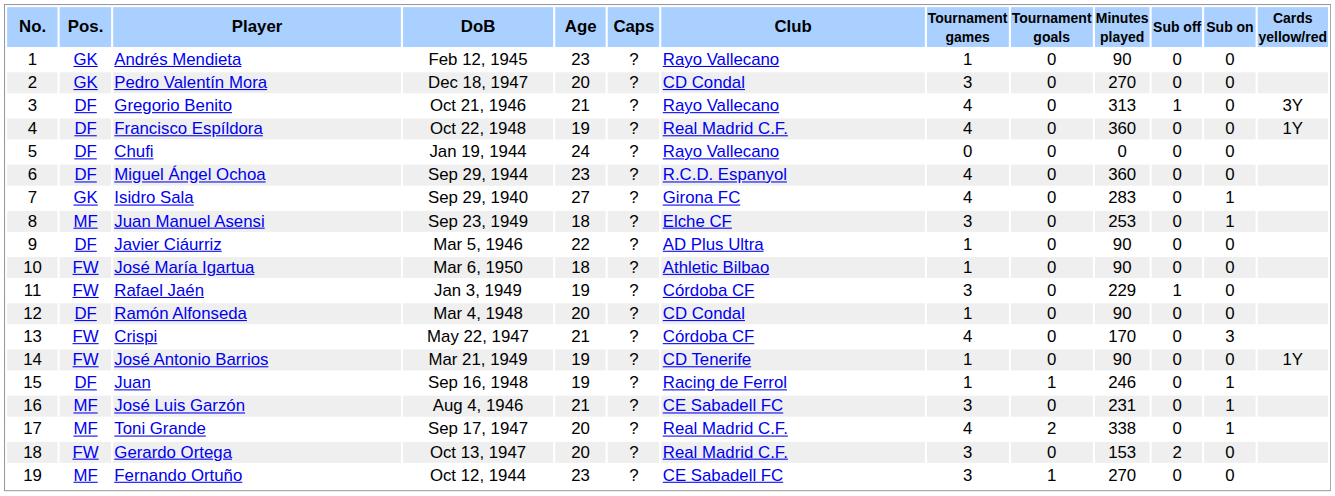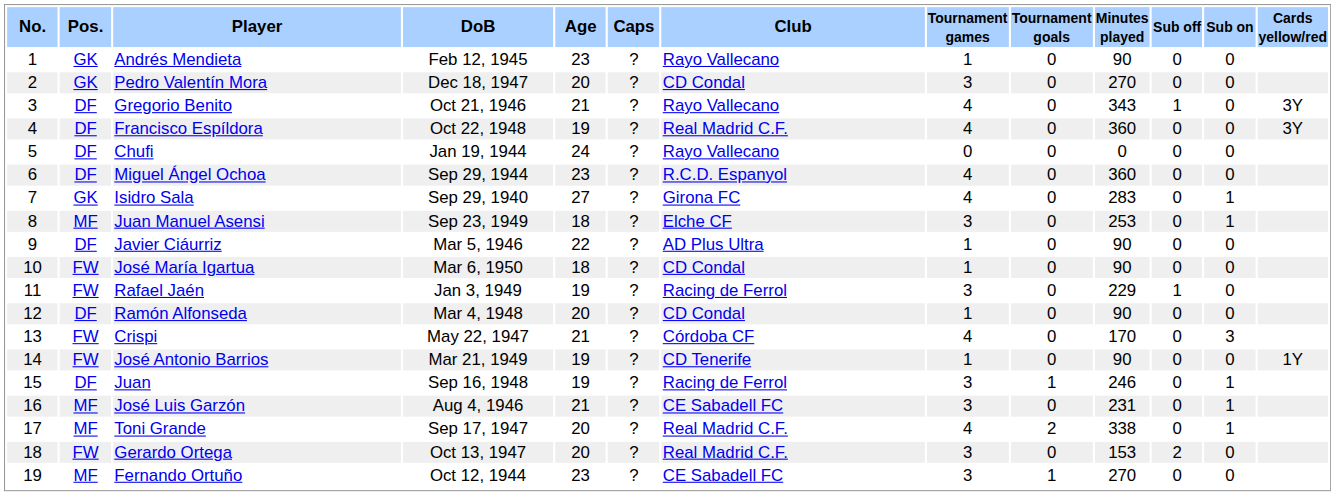Gregorio Benito | Minutes played: 313 -> 343
Francisco Espíldora | Cards yellow/red: 1Y -> 3Y
José María Igartua | Club: Athletic Bilbao -> CD Condal
Rafael Jaén | Club: Córdoba CF -> Racing de Ferrol
Juan | Tournament games: 1 -> 3
